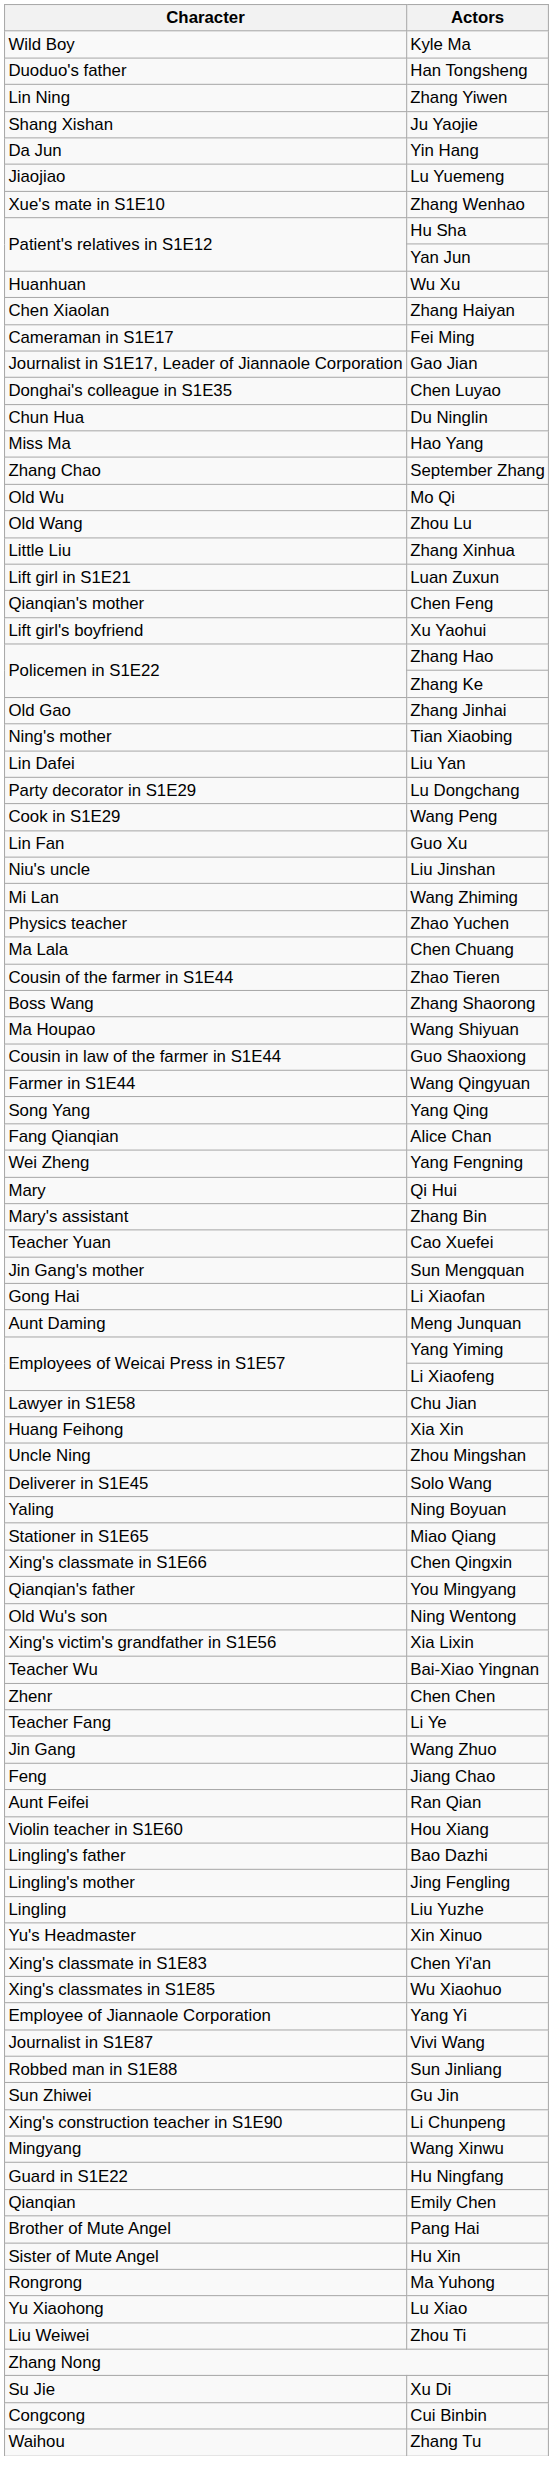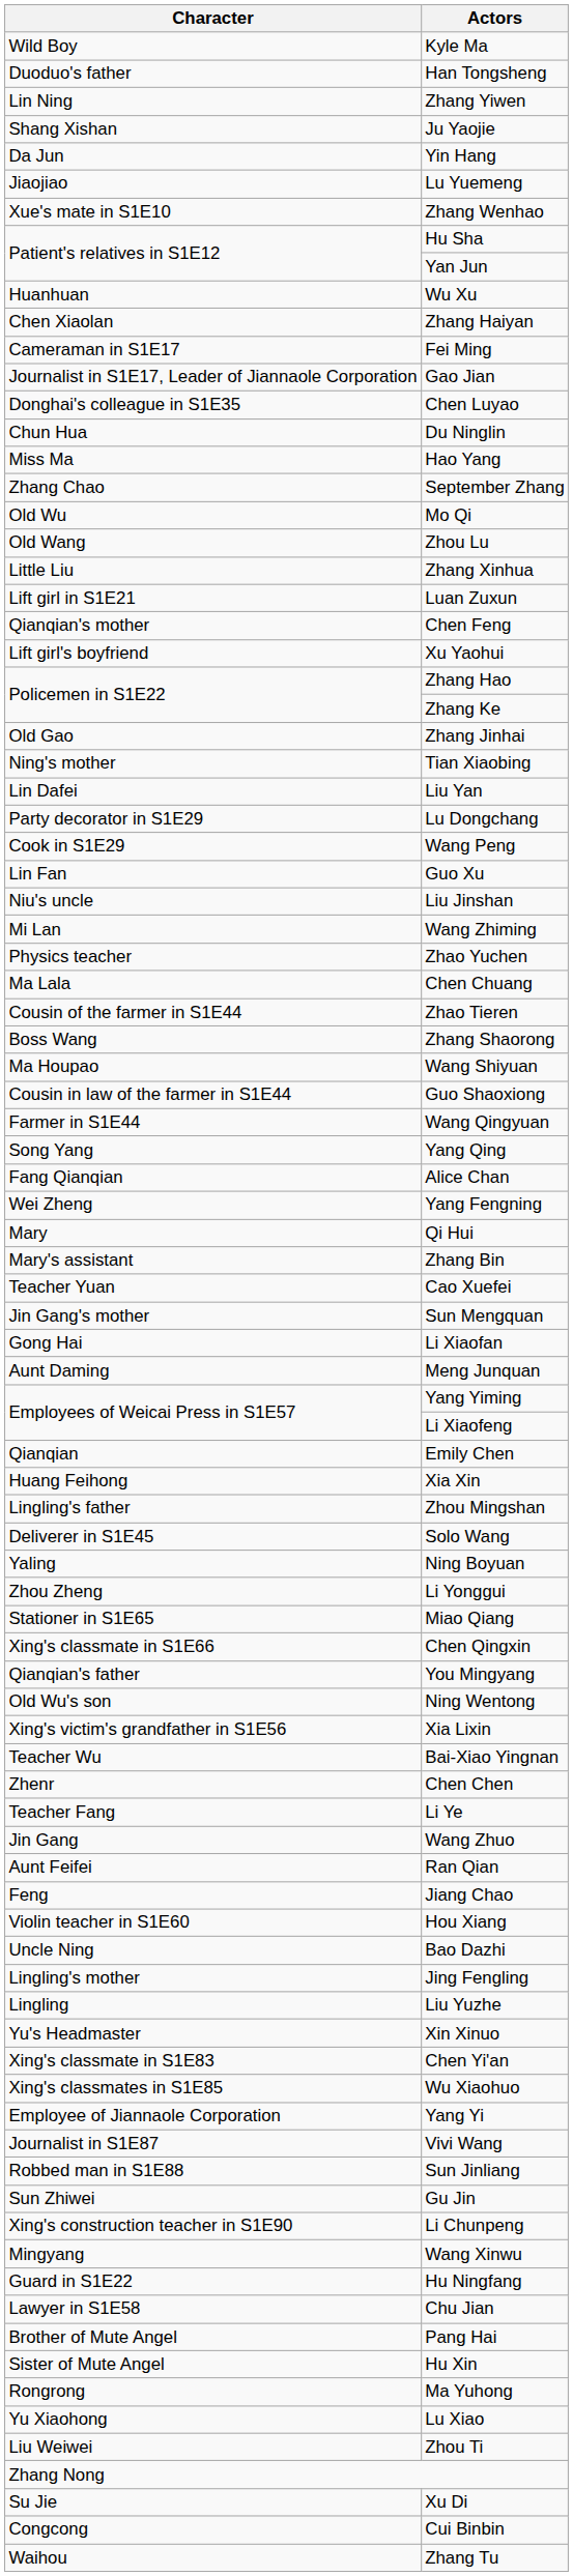rows swapped: Chu Jian <-> Emily Chen
Zhou Mingshan | Character: Uncle Ning -> Lingling's father
+ row: Zhou Zheng | Li Yonggui
rows swapped: Ran Qian <-> Jiang Chao
Bao Dazhi | Character: Lingling's father -> Uncle Ning
